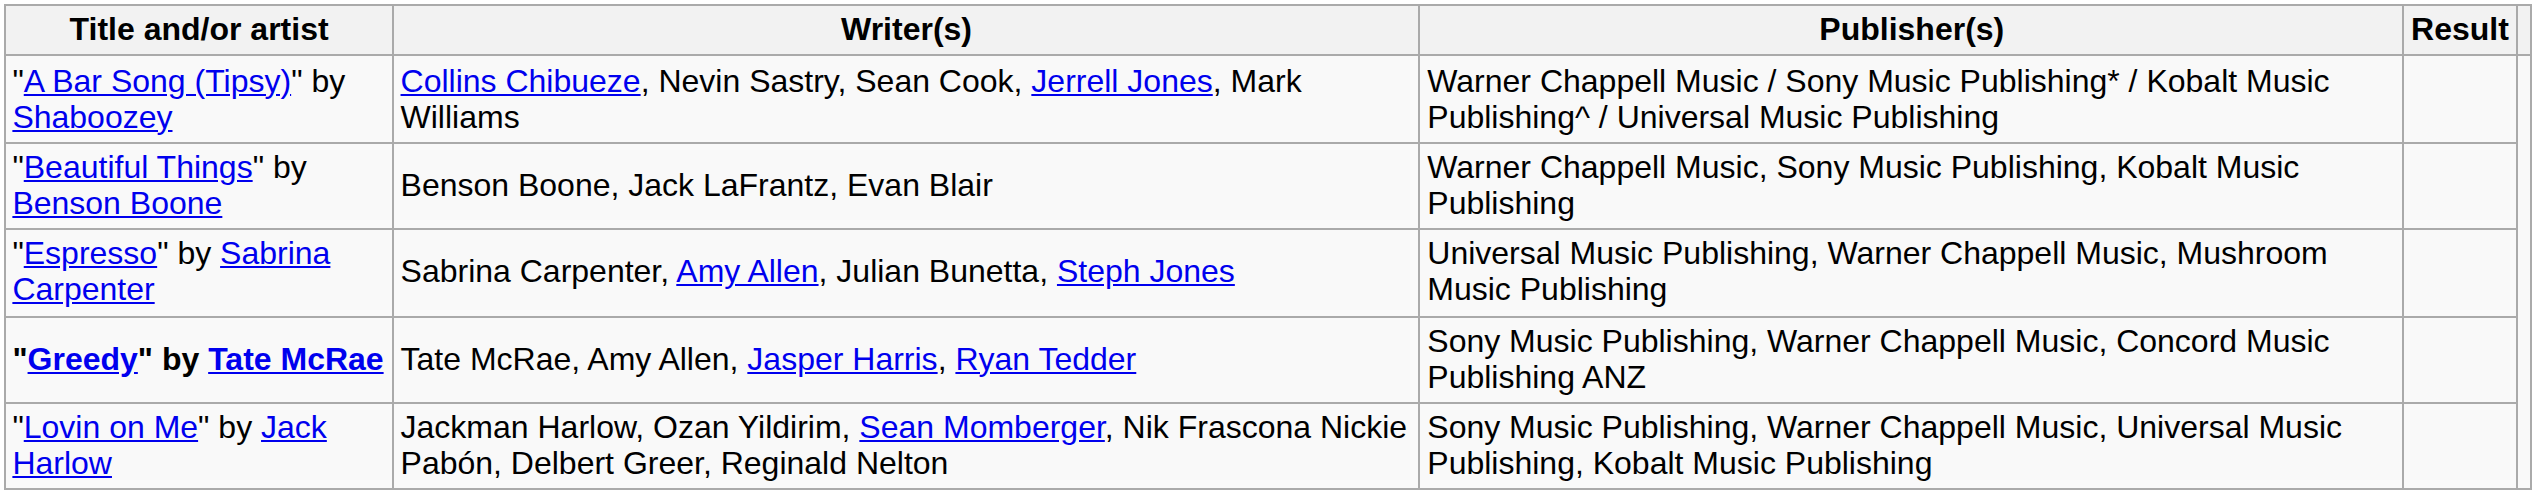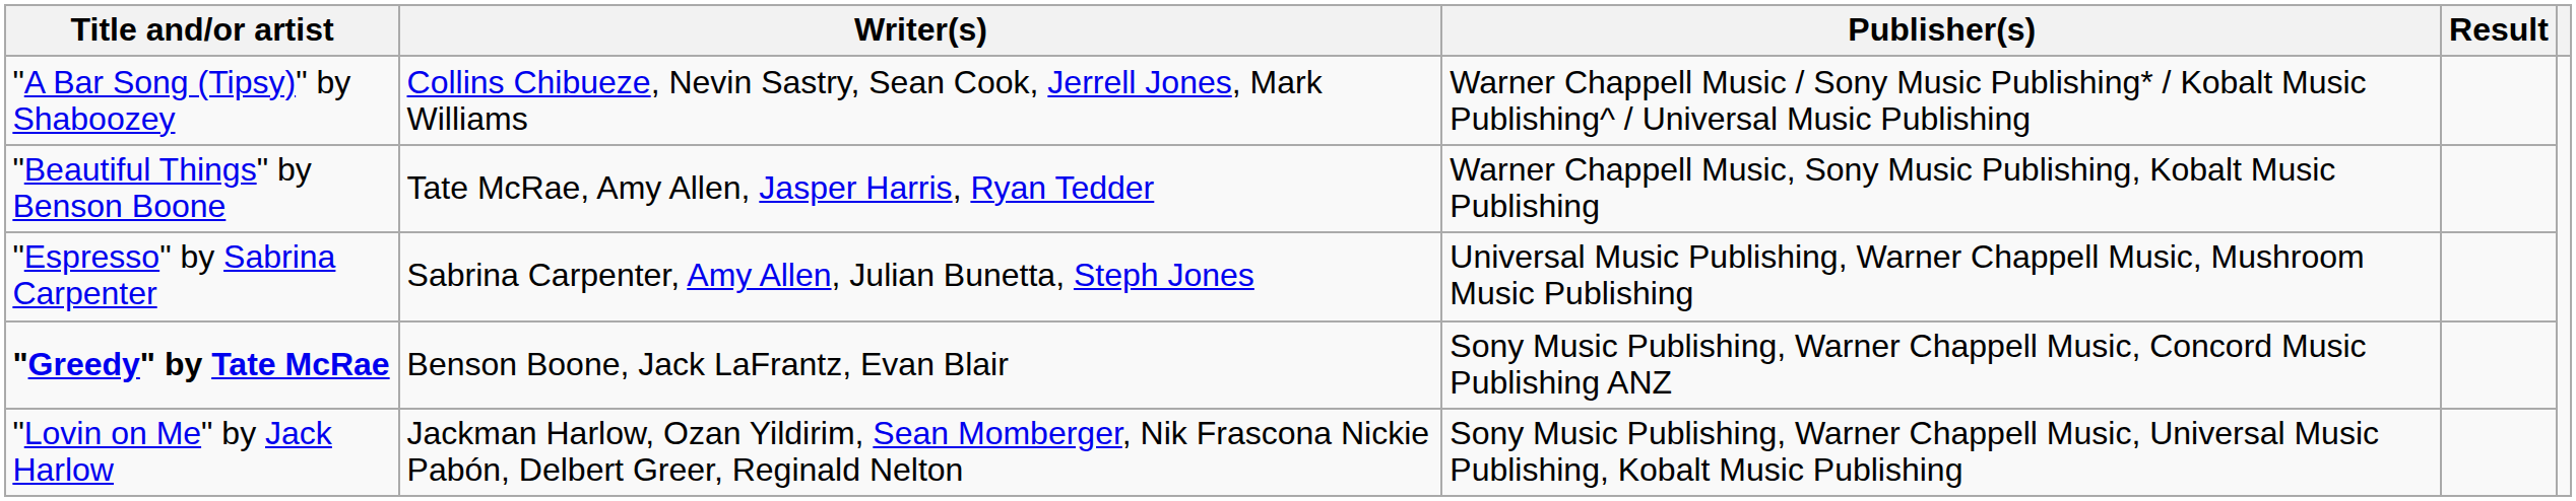"Beautiful Things" by Benson Boone | Writer(s): Benson Boone, Jack LaFrantz, Evan Blair -> Tate McRae, Amy Allen, Jasper Harris, Ryan Tedder
"Greedy" by Tate McRae | Writer(s): Tate McRae, Amy Allen, Jasper Harris, Ryan Tedder -> Benson Boone, Jack LaFrantz, Evan Blair
